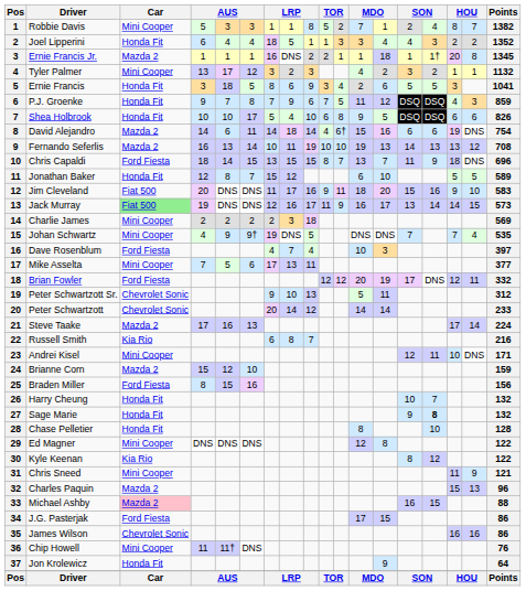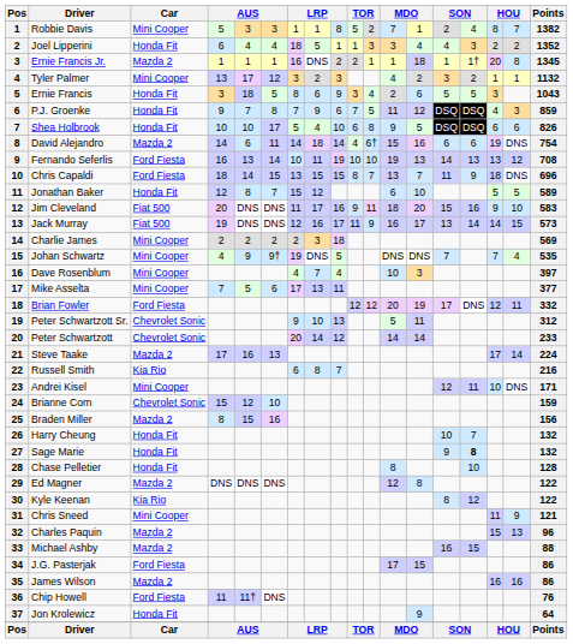Ernie Francis | Points: 1041 -> 1043
Fernando Seferlis | Car: Mazda 2 -> Ford Fiesta
Jack Murray | Car: lightgreen background -> no background
Dave Rosenblum | Car: Ford Fiesta -> Mini Cooper
Brianne Corn | Car: Mazda 2 -> Chevrolet Sonic
Braden Miller | Car: Ford Fiesta -> Mazda 2
Ed Magner | Car: Mini Cooper -> Mazda 2
Michael Ashby | Car: pink background -> no background
James Wilson | Car: Chevrolet Sonic -> Mazda 2
Chip Howell | Car: Mini Cooper -> Ford Fiesta
